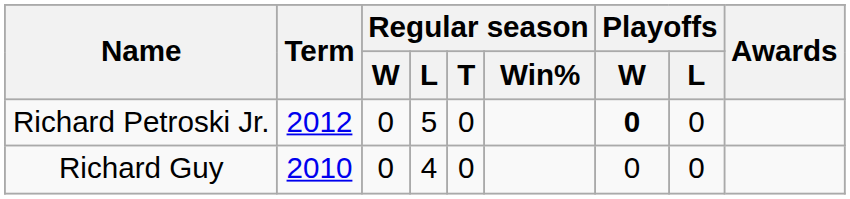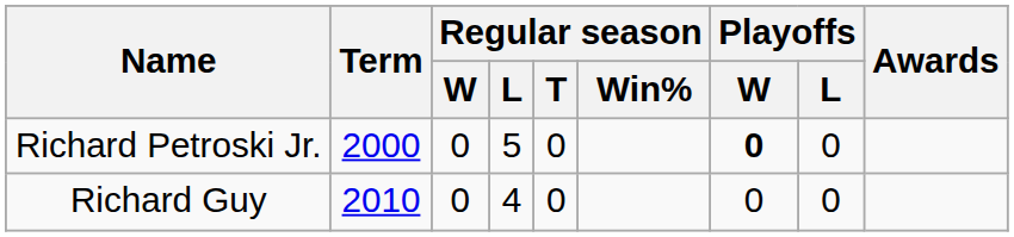Richard Petroski Jr. | Term: 2012 -> 2000
